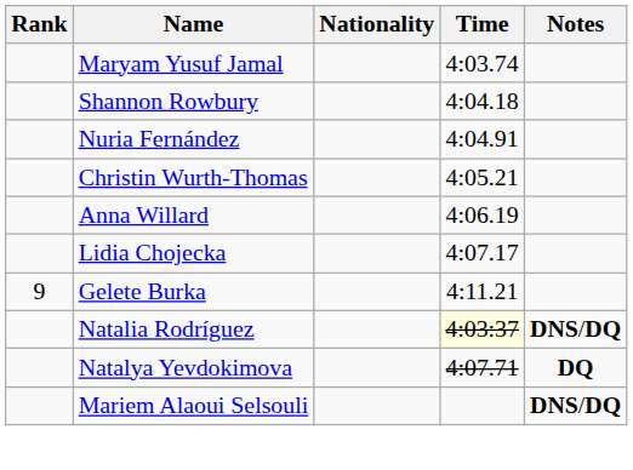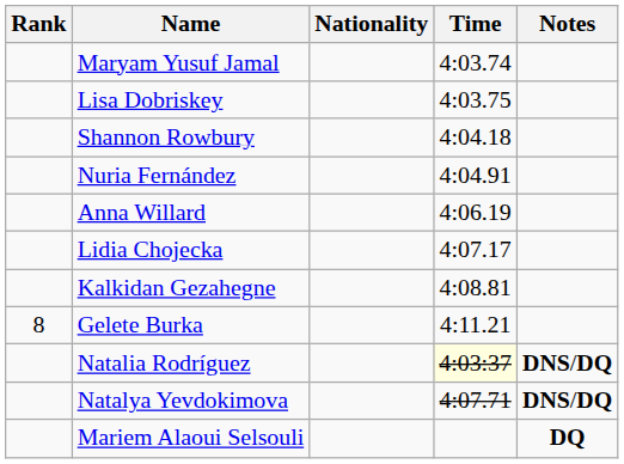+ row: Lisa Dobriskey | 4:03.75
- row: Christin Wurth-Thomas | 4:05.21
+ row: Kalkidan Gezahegne | 4:08.81
Gelete Burka | Rank: 9 -> 8
Natalya Yevdokimova | Notes: DQ -> DNS/DQ
Mariem Alaoui Selsouli | Notes: DNS/DQ -> DQ
